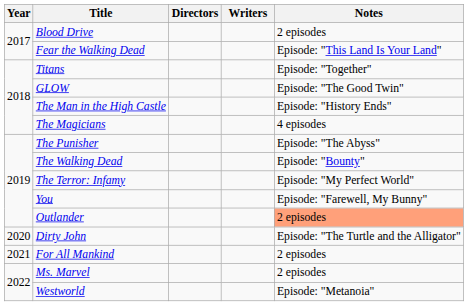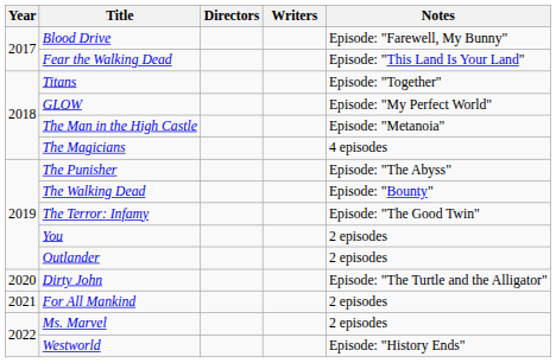Blood Drive | Notes: 2 episodes -> Episode: "Farewell, My Bunny"
GLOW | Notes: Episode: "The Good Twin" -> Episode: "My Perfect World"
The Man in the High Castle | Notes: Episode: "History Ends" -> Episode: "Metanoia"
The Terror: Infamy | Notes: Episode: "My Perfect World" -> Episode: "The Good Twin"
You | Notes: Episode: "Farewell, My Bunny" -> 2 episodes
Outlander | Notes: lightsalmon background -> no background
Westworld | Notes: Episode: "Metanoia" -> Episode: "History Ends"
